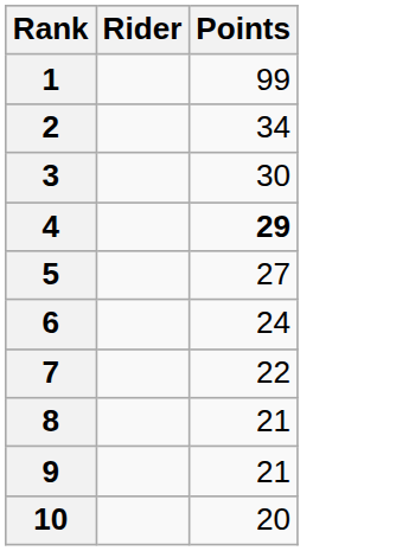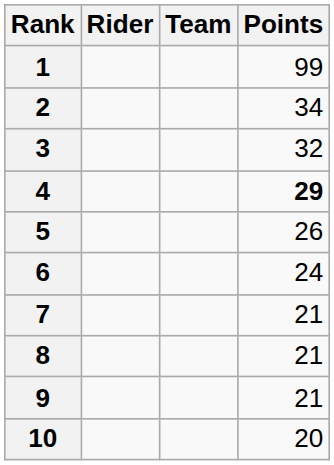+ column: Team
3 | Points: 30 -> 32
5 | Points: 27 -> 26
7 | Points: 22 -> 21
